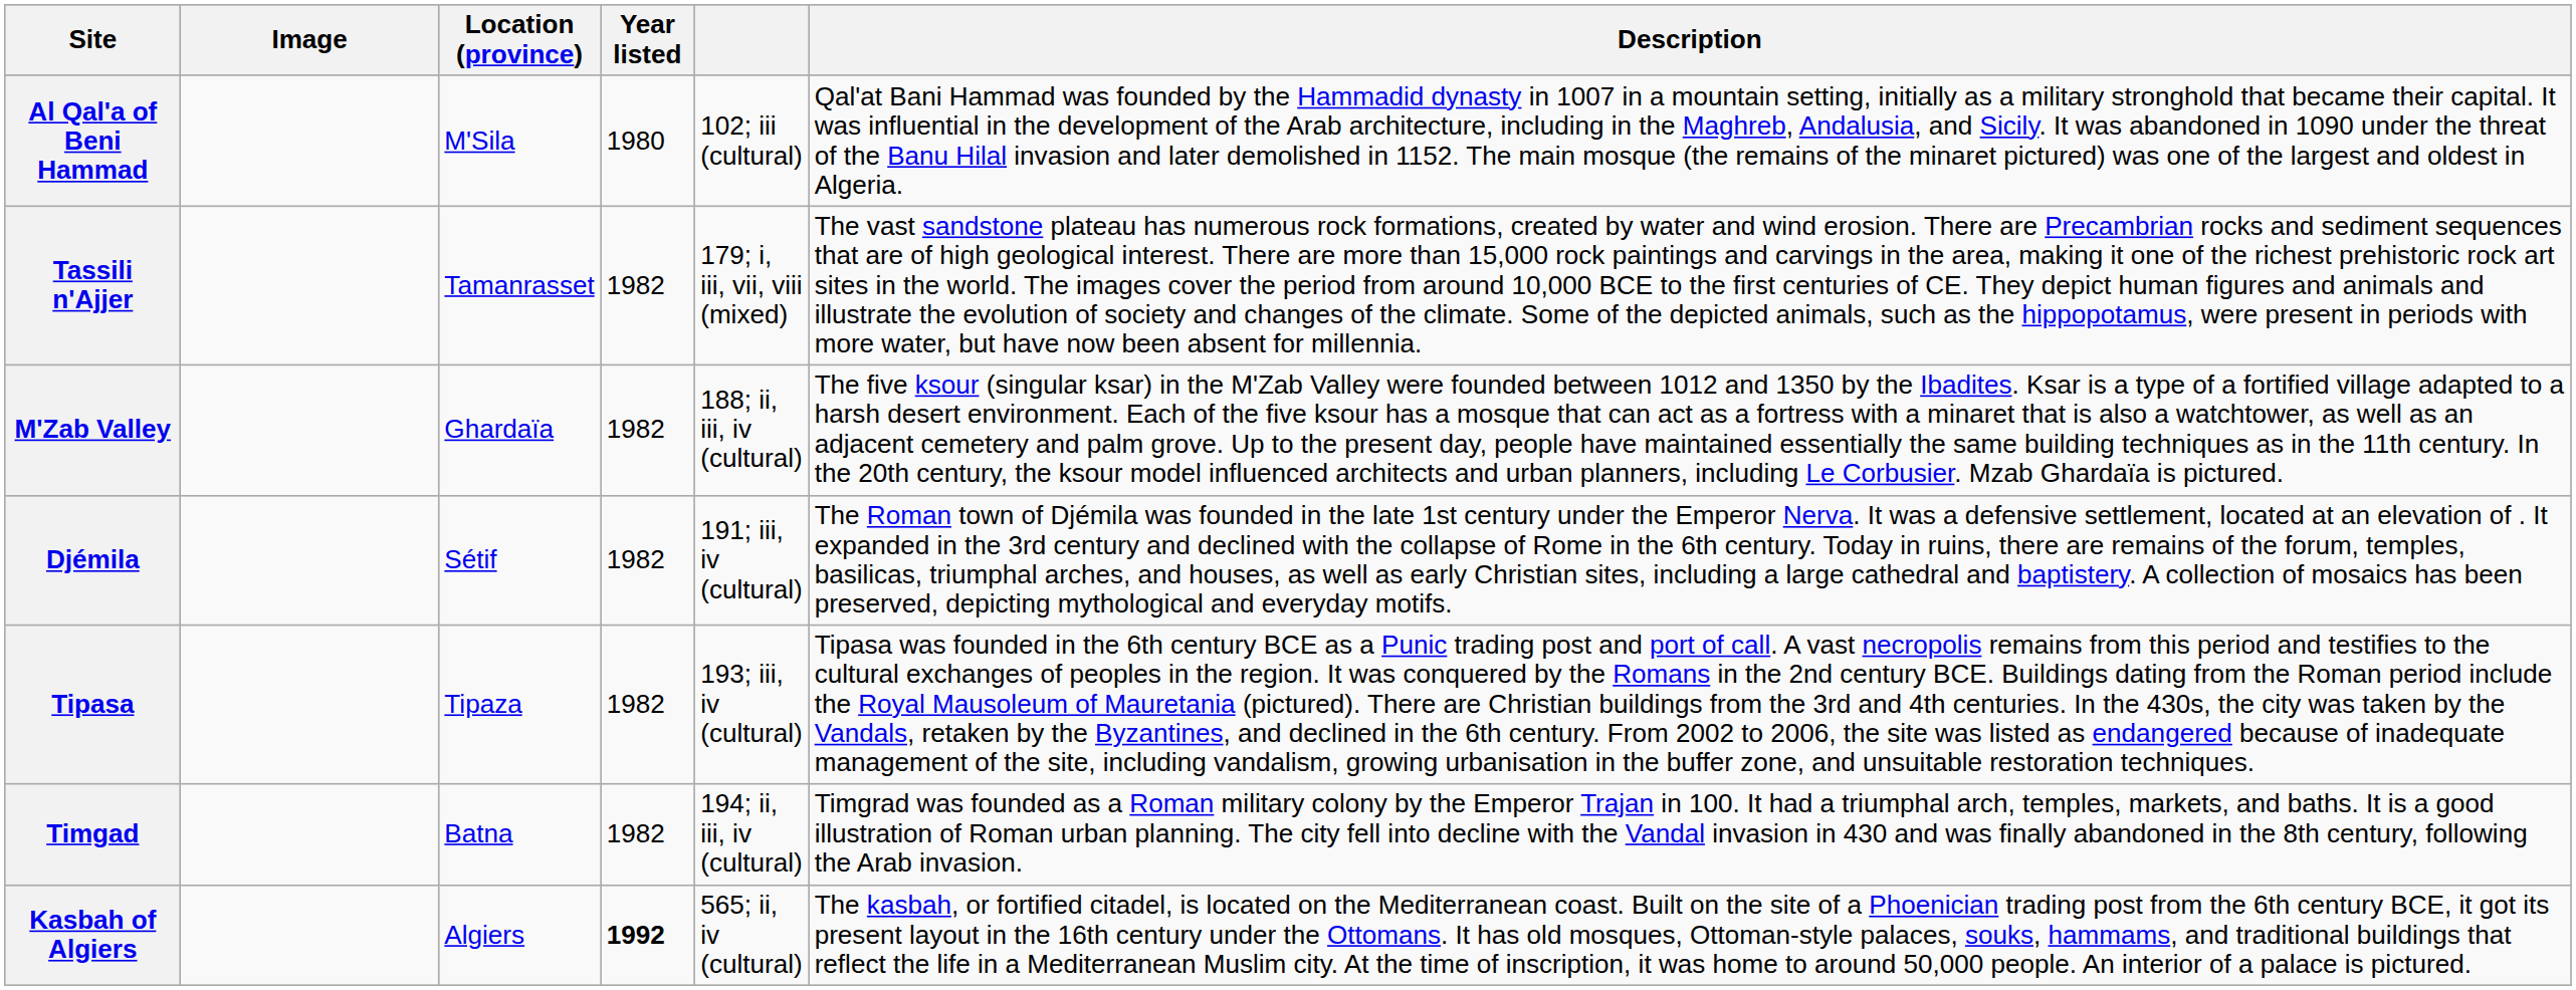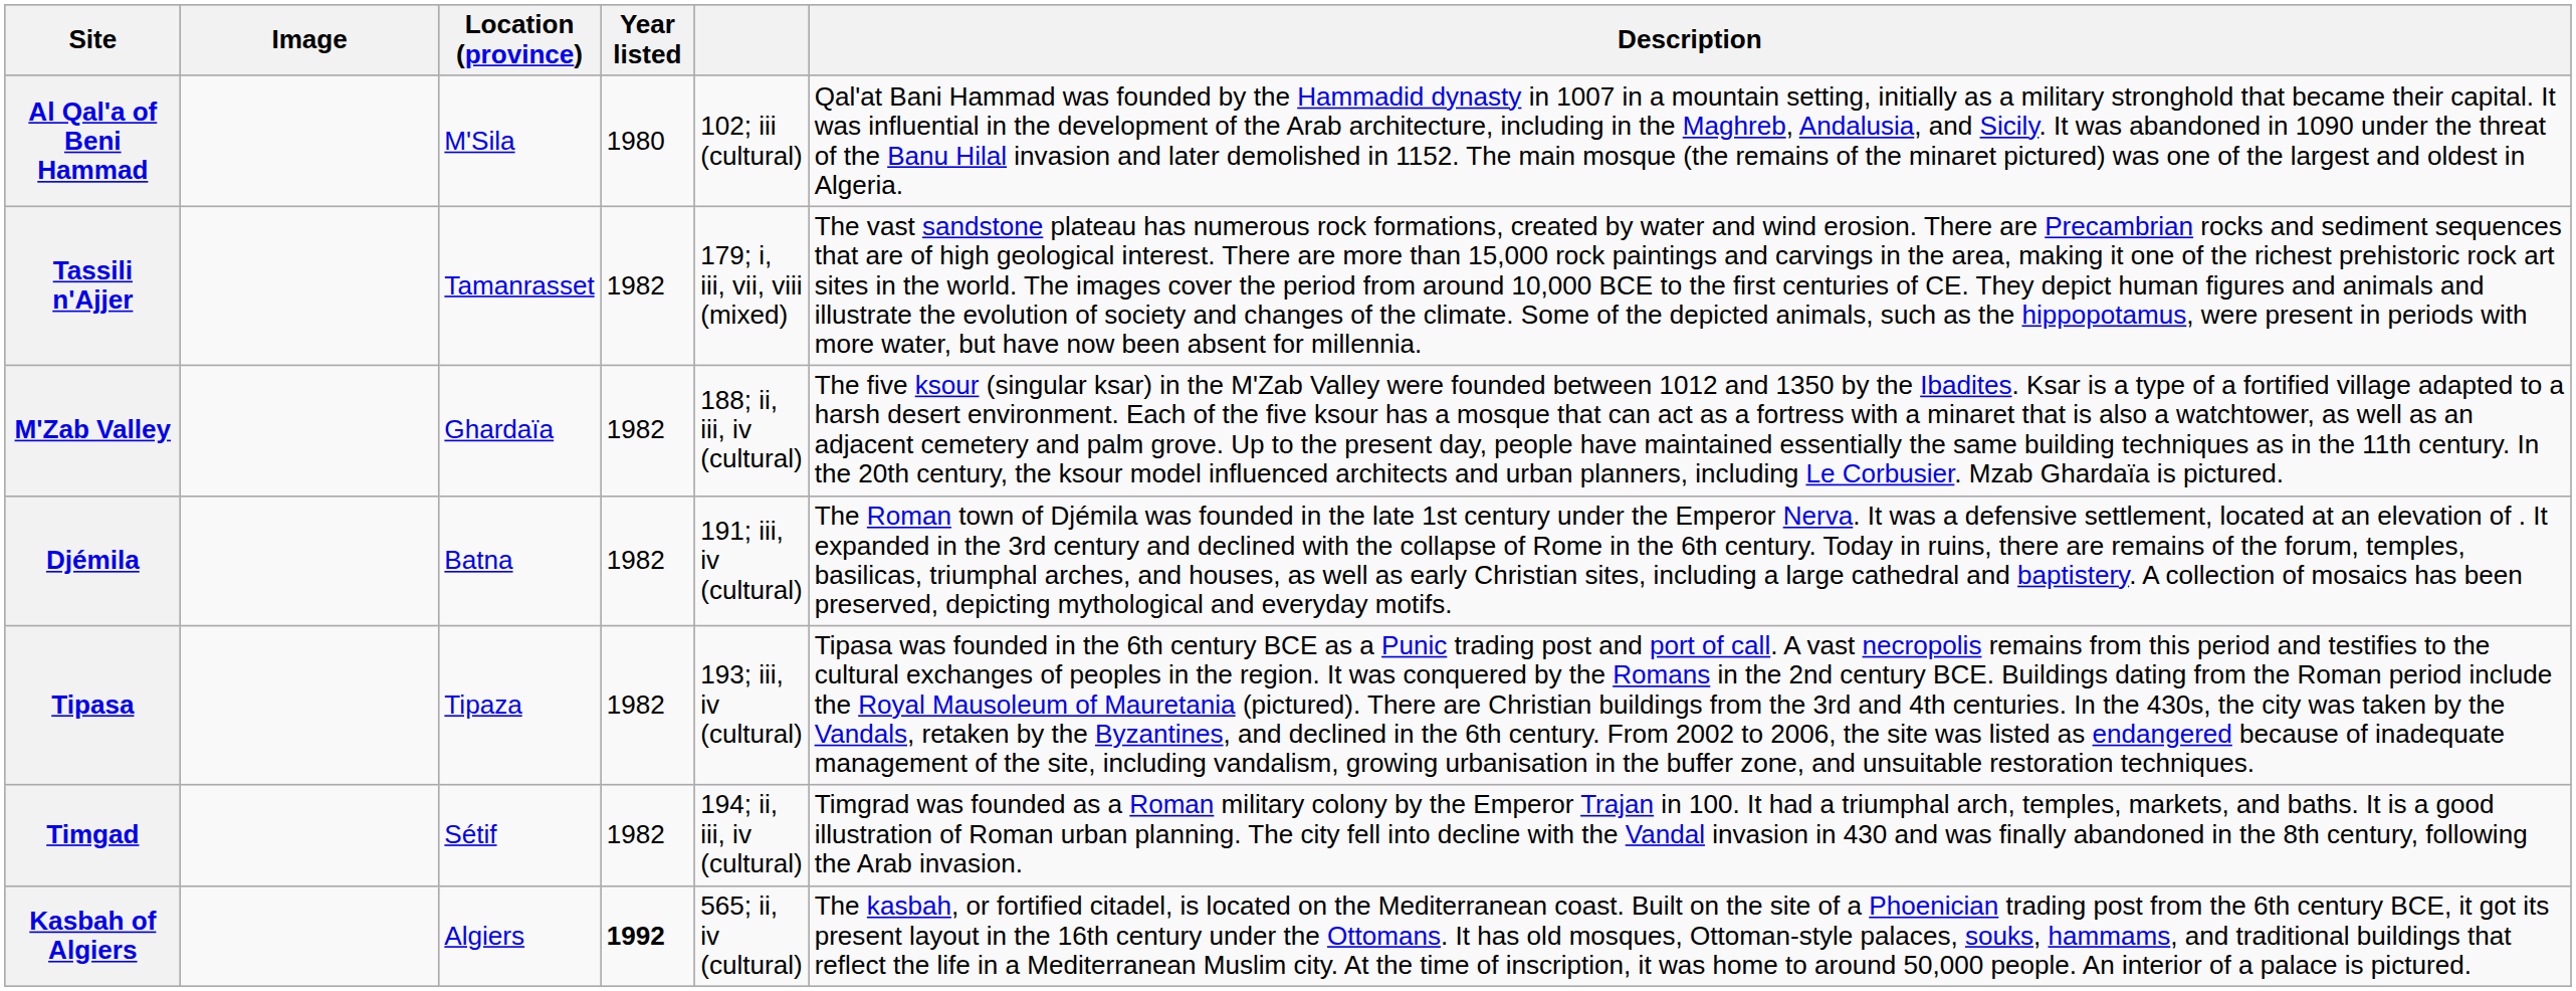Djémila | Location (province): Sétif -> Batna
Timgad | Location (province): Batna -> Sétif
